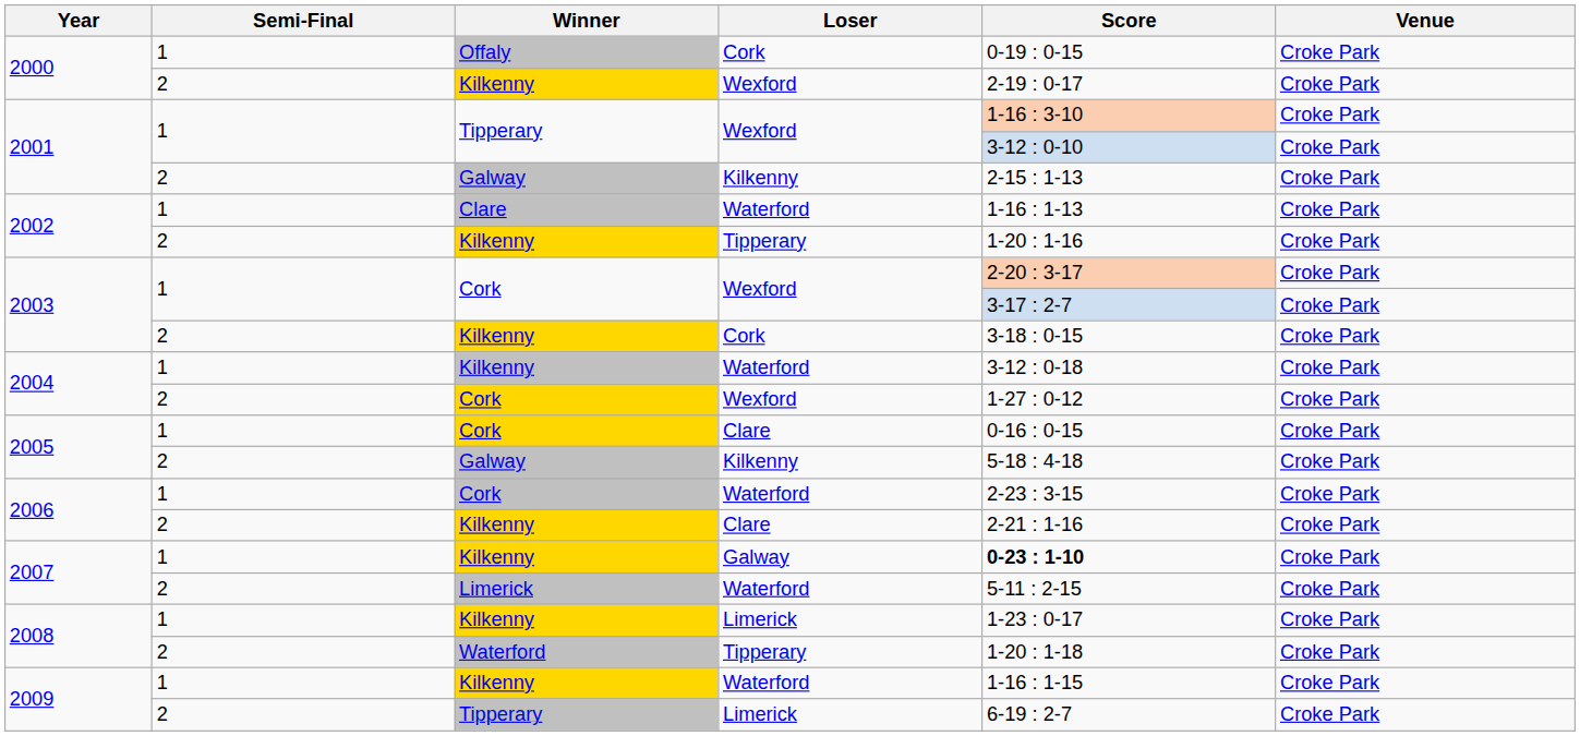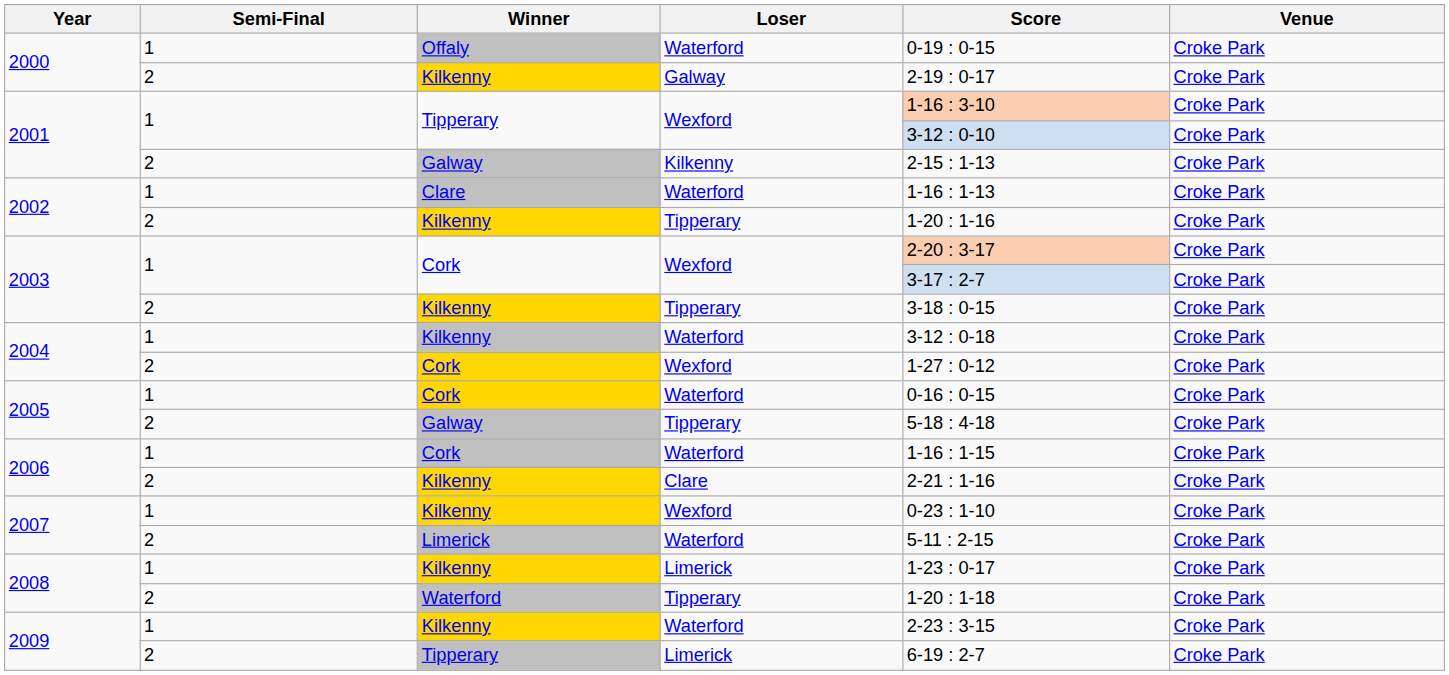2000 / Offaly | Loser: Cork -> Waterford
2000 / Kilkenny | Loser: Wexford -> Galway
2003 / Kilkenny | Loser: Cork -> Tipperary
2005 / Cork | Loser: Clare -> Waterford
2005 / Galway | Loser: Kilkenny -> Tipperary
2006 / Cork | Score: 2-23 : 3-15 -> 1-16 : 1-15
2007 / Kilkenny | Loser: Galway -> Wexford
2007 / Kilkenny | Score: bold -> normal
2009 / Kilkenny | Score: 1-16 : 1-15 -> 2-23 : 3-15
